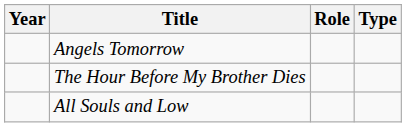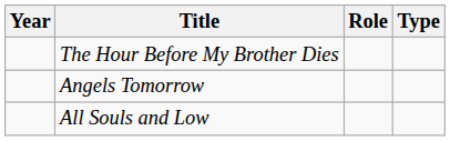rows swapped: Angels Tomorrow <-> The Hour Before My Brother Dies
